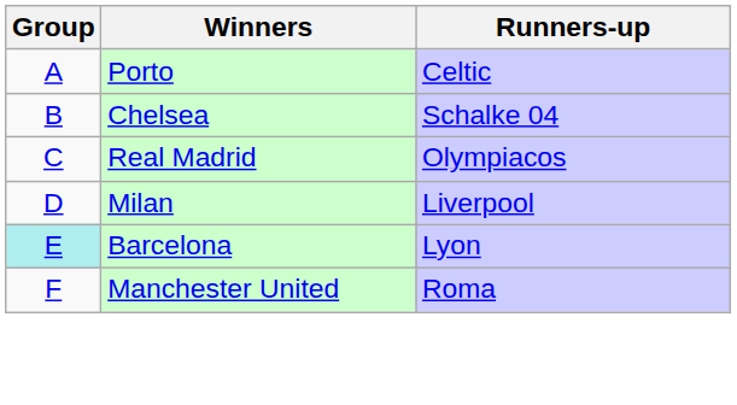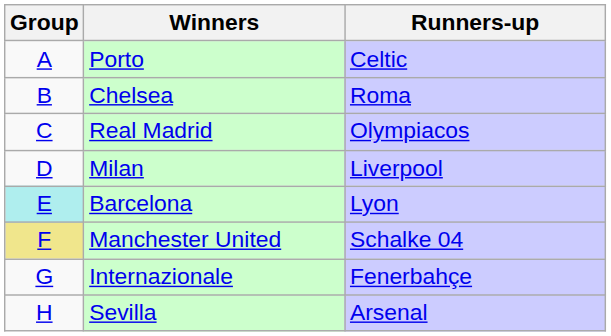Chelsea | Runners-up: Schalke 04 -> Roma
Manchester United | Group: no background -> khaki background
Manchester United | Runners-up: Roma -> Schalke 04
+ row: G | Internazionale | Fenerbahçe
+ row: H | Sevilla | Arsenal
